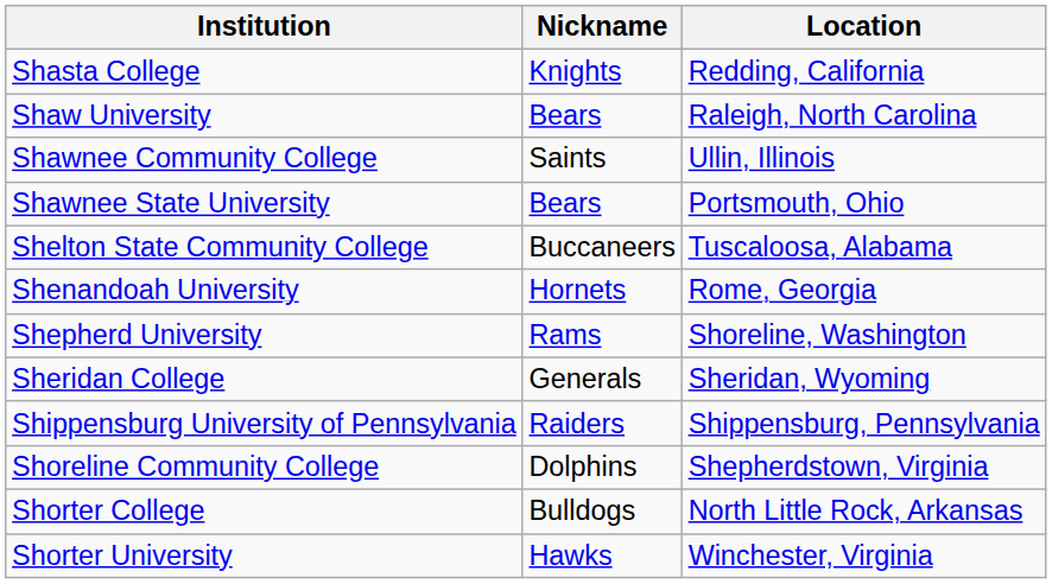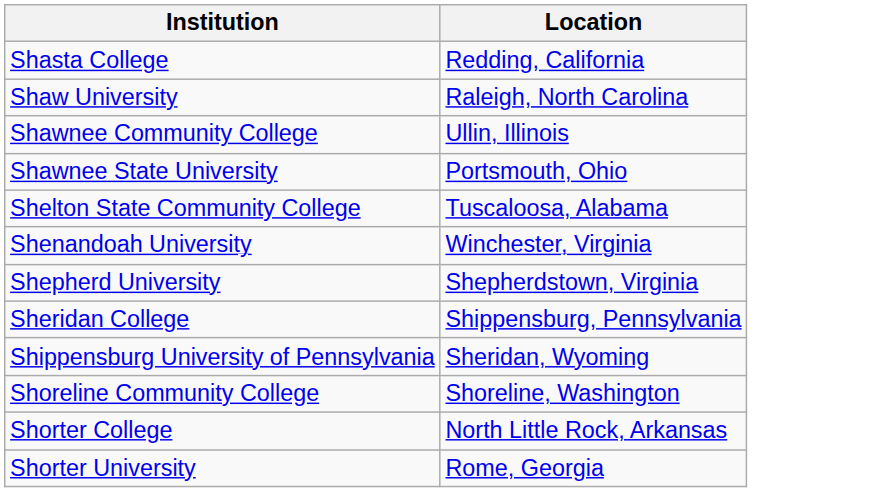- column: Nickname | Knights | Bears | Saints | Bears | Buccaneers | Hornets | Rams | Generals | Raiders | Dolphins | Bulldogs | Hawks
Shenandoah University | Location: Rome, Georgia -> Winchester, Virginia
Shepherd University | Location: Shoreline, Washington -> Shepherdstown, Virginia
Sheridan College | Location: Sheridan, Wyoming -> Shippensburg, Pennsylvania
Shippensburg University of Pennsylvania | Location: Shippensburg, Pennsylvania -> Sheridan, Wyoming
Shoreline Community College | Location: Shepherdstown, Virginia -> Shoreline, Washington
Shorter University | Location: Winchester, Virginia -> Rome, Georgia
